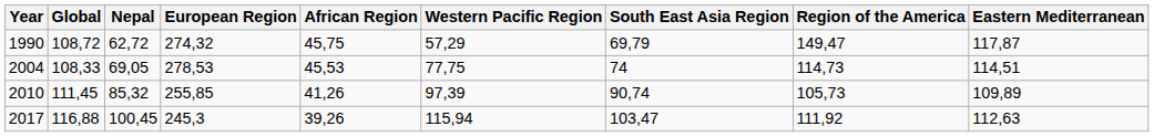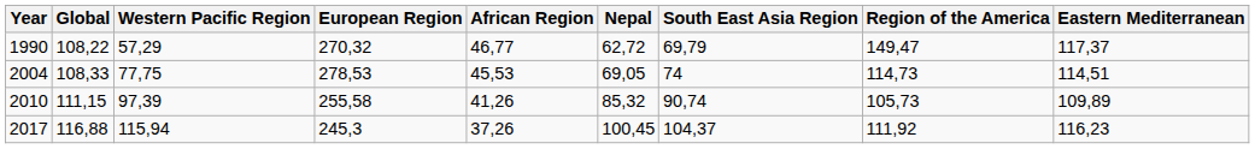columns swapped: Nepal <-> Western Pacific Region
1990 | Global: 108,72 -> 108,22
1990 | European Region: 274,32 -> 270,32
1990 | African Region: 45,75 -> 46,77
1990 | Eastern Mediterranean: 117,87 -> 117,37
2010 | Global: 111,45 -> 111,15
2010 | European Region: 255,85 -> 255,58
2017 | African Region: 39,26 -> 37,26
2017 | South East Asia Region: 103,47 -> 104,37
2017 | Eastern Mediterranean: 112,63 -> 116,23
